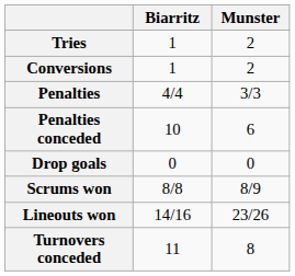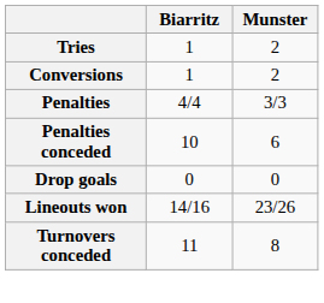- row: Scrums won | 8/8 | 8/9
